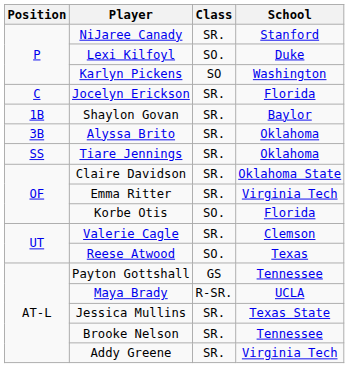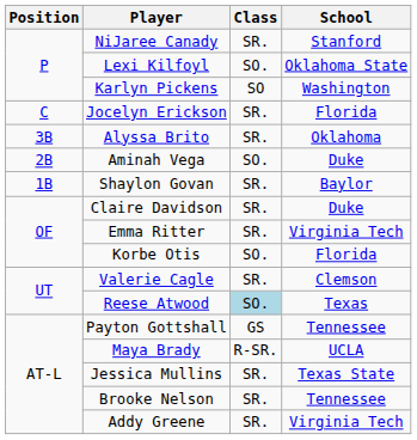Lexi Kilfoyl | School: Duke -> Oklahoma State
rows swapped: Shaylon Govan <-> Alyssa Brito
+ row: 2B | Aminah Vega | SO. | Duke
- row: SS | Tiare Jennings | SR. | Oklahoma
Claire Davidson | School: Oklahoma State -> Duke
Reese Atwood | Class: no background -> lightblue background
